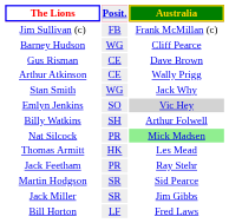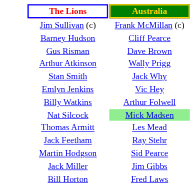- column: Posit. | FB | WG | CE | CE | WG | SO | SH | PR | HK | PR | SR | SR | LF
Emlyn Jenkins | Australia: lightgrey background -> no background
